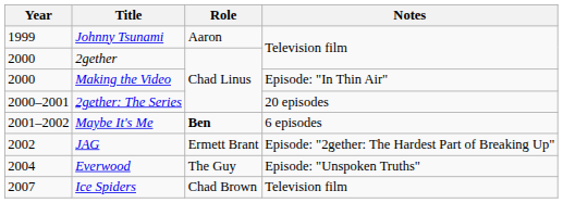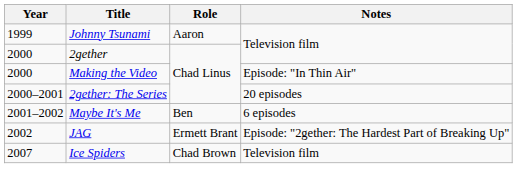Maybe It's Me | Role: bold -> normal
- row: 2004 | Everwood | The Guy | Episode: "Unspoken Truths"
